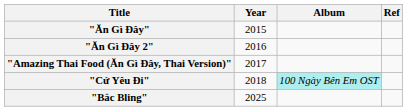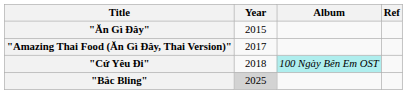- row: "Ăn Gì Đây 2" | 2016
"Bắc Bling" | Year: no background -> lightgrey background
